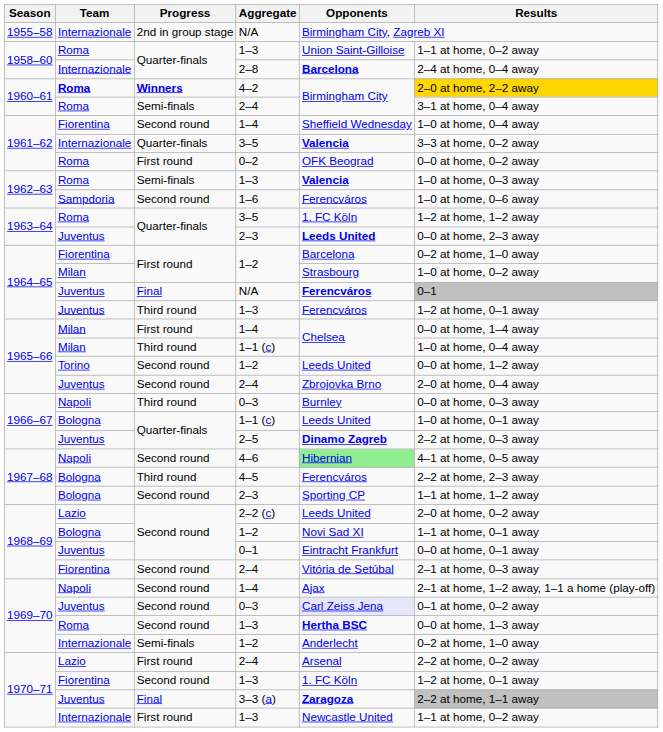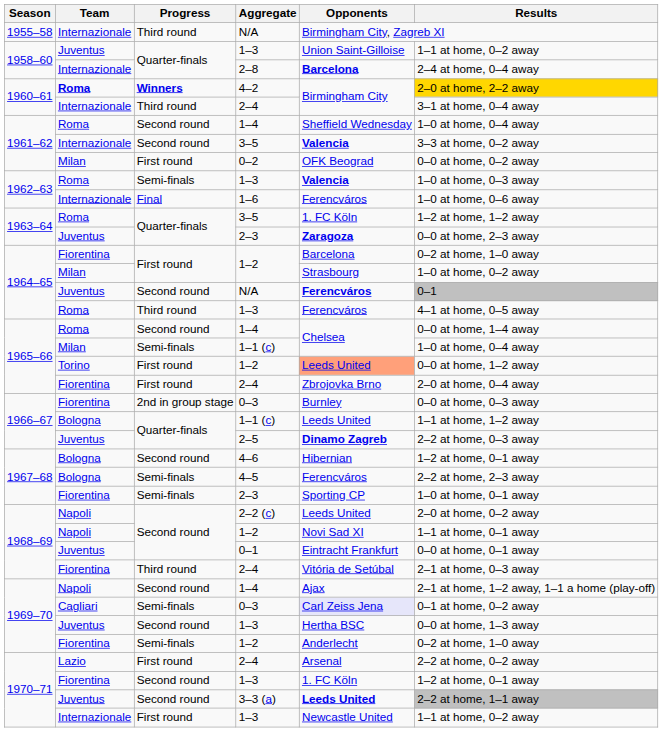1955–58 / N/A | Progress: 2nd in group stage -> Third round
1958–60 / 1–3 | Team: Roma -> Juventus
1960–61 / 2–4 | Team: Roma -> Internazionale
1960–61 / 2–4 | Progress: Semi-finals -> Third round
1961–62 / 1–4 | Team: Fiorentina -> Roma
1961–62 / 3–5 | Progress: Quarter-finals -> Second round
0–2 | Team: Roma -> Milan
1–6 | Team: Sampdoria -> Internazionale
1–6 | Progress: Second round -> Final
1963–64 / 2–3 | Opponents: Leeds United -> Zaragoza
1964–65 / N/A | Progress: Final -> Second round
1964–65 / 1–3 | Team: Juventus -> Roma
1964–65 / 1–3 | Results: 1–2 at home, 0–1 away -> 4–1 at home, 0–5 away
1965–66 / 1–4 | Team: Milan -> Roma
1965–66 / 1–4 | Progress: First round -> Second round
1965–66 / 1–1 (c) | Progress: Third round -> Semi-finals
1965–66 / 1–2 | Progress: Second round -> First round
1965–66 / 1–2 | Opponents: no background -> lightsalmon background
1965–66 / 2–4 | Team: Juventus -> Fiorentina
1965–66 / 2–4 | Progress: Second round -> First round
1966–67 / 0–3 | Team: Napoli -> Fiorentina
1966–67 / 0–3 | Progress: Third round -> 2nd in group stage
1966–67 / 1–1 (c) | Results: 1–0 at home, 0–1 away -> 1–1 at home, 1–2 away
4–6 | Team: Napoli -> Bologna
4–6 | Opponents: lightgreen background -> no background
4–6 | Results: 4–1 at home, 0–5 away -> 1–2 at home, 0–1 away
4–5 | Progress: Third round -> Semi-finals
1967–68 / 2–3 | Team: Bologna -> Fiorentina
1967–68 / 2–3 | Progress: Second round -> Semi-finals
1967–68 / 2–3 | Results: 1–1 at home, 1–2 away -> 1–0 at home, 0–1 away
2–2 (c) | Team: Lazio -> Napoli
1968–69 / 1–2 | Team: Bologna -> Napoli
1968–69 / 2–4 | Progress: Second round -> Third round
1969–70 / 0–3 | Team: Juventus -> Cagliari
1969–70 / 0–3 | Progress: Second round -> Semi-finals
1969–70 / 1–3 | Team: Roma -> Juventus
1969–70 / 1–3 | Opponents: bold -> normal
1969–70 / 1–2 | Team: Internazionale -> Fiorentina
3–3 (a) | Progress: Final -> Second round
3–3 (a) | Opponents: Zaragoza -> Leeds United
